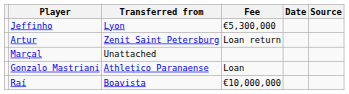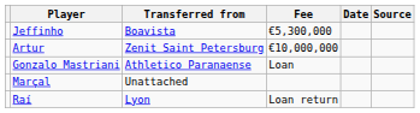Jeffinho | Transferred from: Lyon -> Boavista
Artur | Fee: Loan return -> €10,000,000
rows swapped: Marçal <-> Gonzalo Mastriani
Raí | Transferred from: Boavista -> Lyon
Raí | Fee: €10,000,000 -> Loan return
